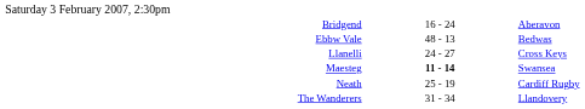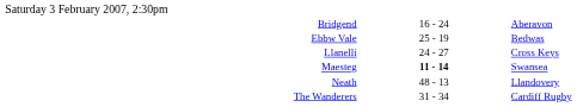Ebbw Vale | column 2: 48 - 13 -> 25 - 19
Neath | column 2: 25 - 19 -> 48 - 13
Neath | column 3: Cardiff Rugby -> Llandovery
The Wanderers | column 3: Llandovery -> Cardiff Rugby
